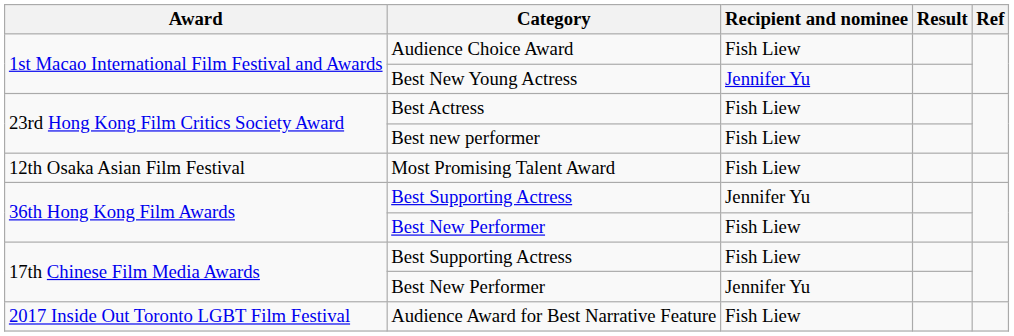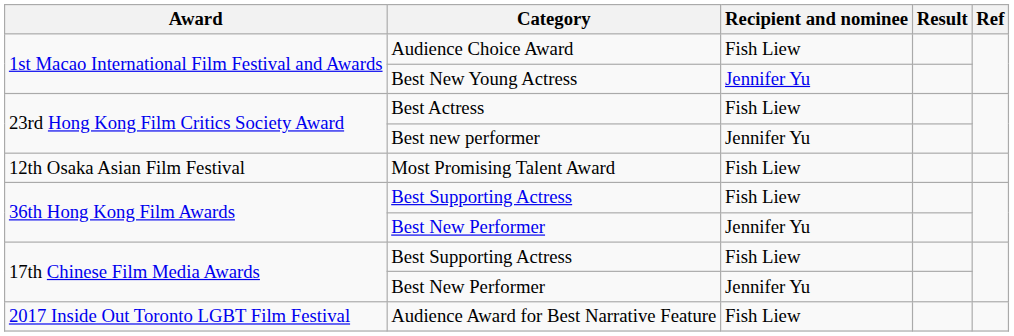Best new performer | Recipient and nominee: Fish Liew -> Jennifer Yu
36th Hong Kong Film Awards / Best Supporting Actress | Recipient and nominee: Jennifer Yu -> Fish Liew
36th Hong Kong Film Awards / Best New Performer | Recipient and nominee: Fish Liew -> Jennifer Yu
